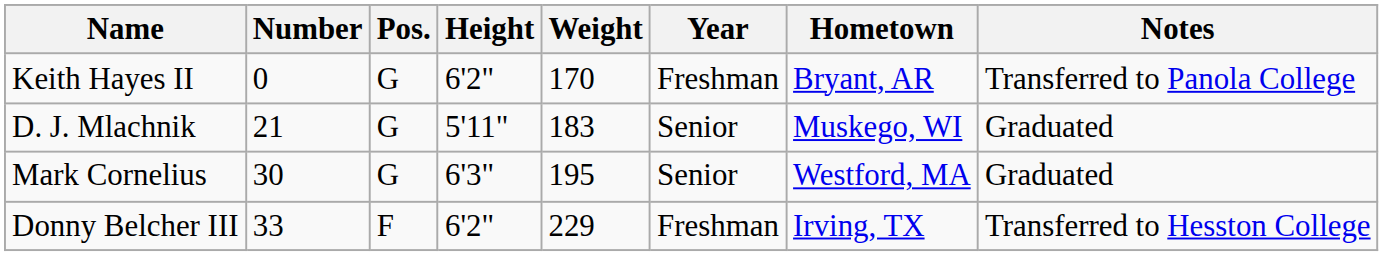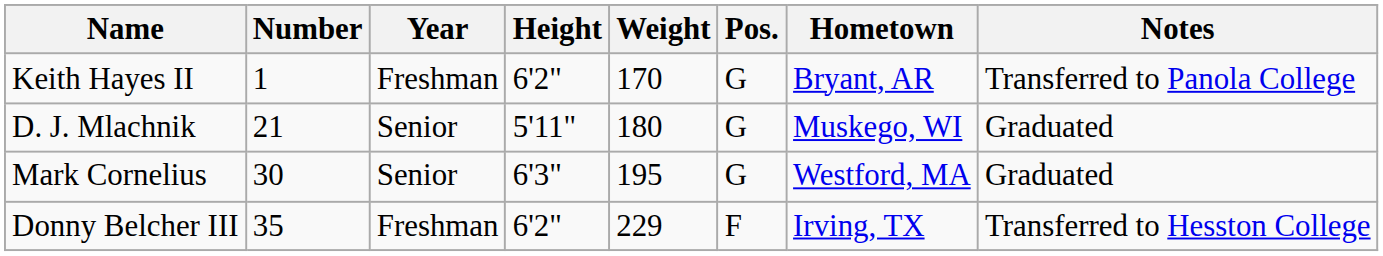columns swapped: Pos. <-> Year
Keith Hayes II | Number: 0 -> 1
D. J. Mlachnik | Weight: 183 -> 180
Donny Belcher III | Number: 33 -> 35
